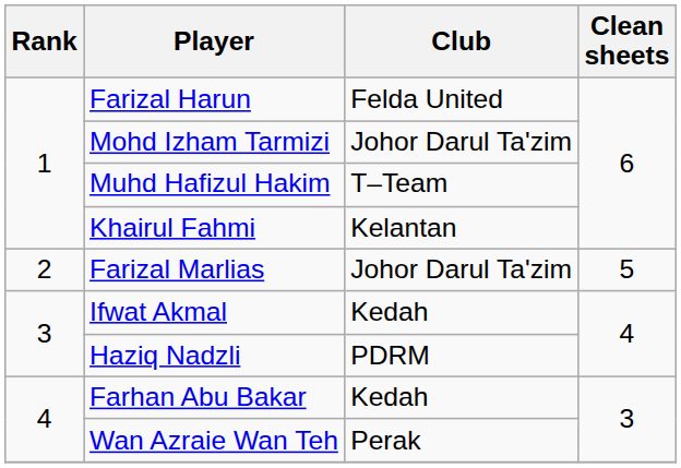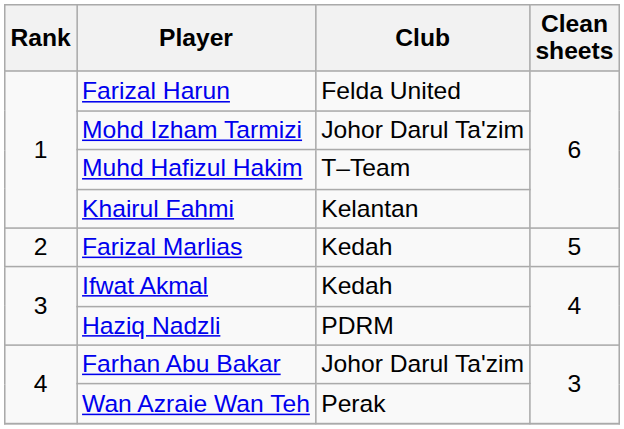Farizal Marlias | Club: Johor Darul Ta'zim -> Kedah
Farhan Abu Bakar | Club: Kedah -> Johor Darul Ta'zim
